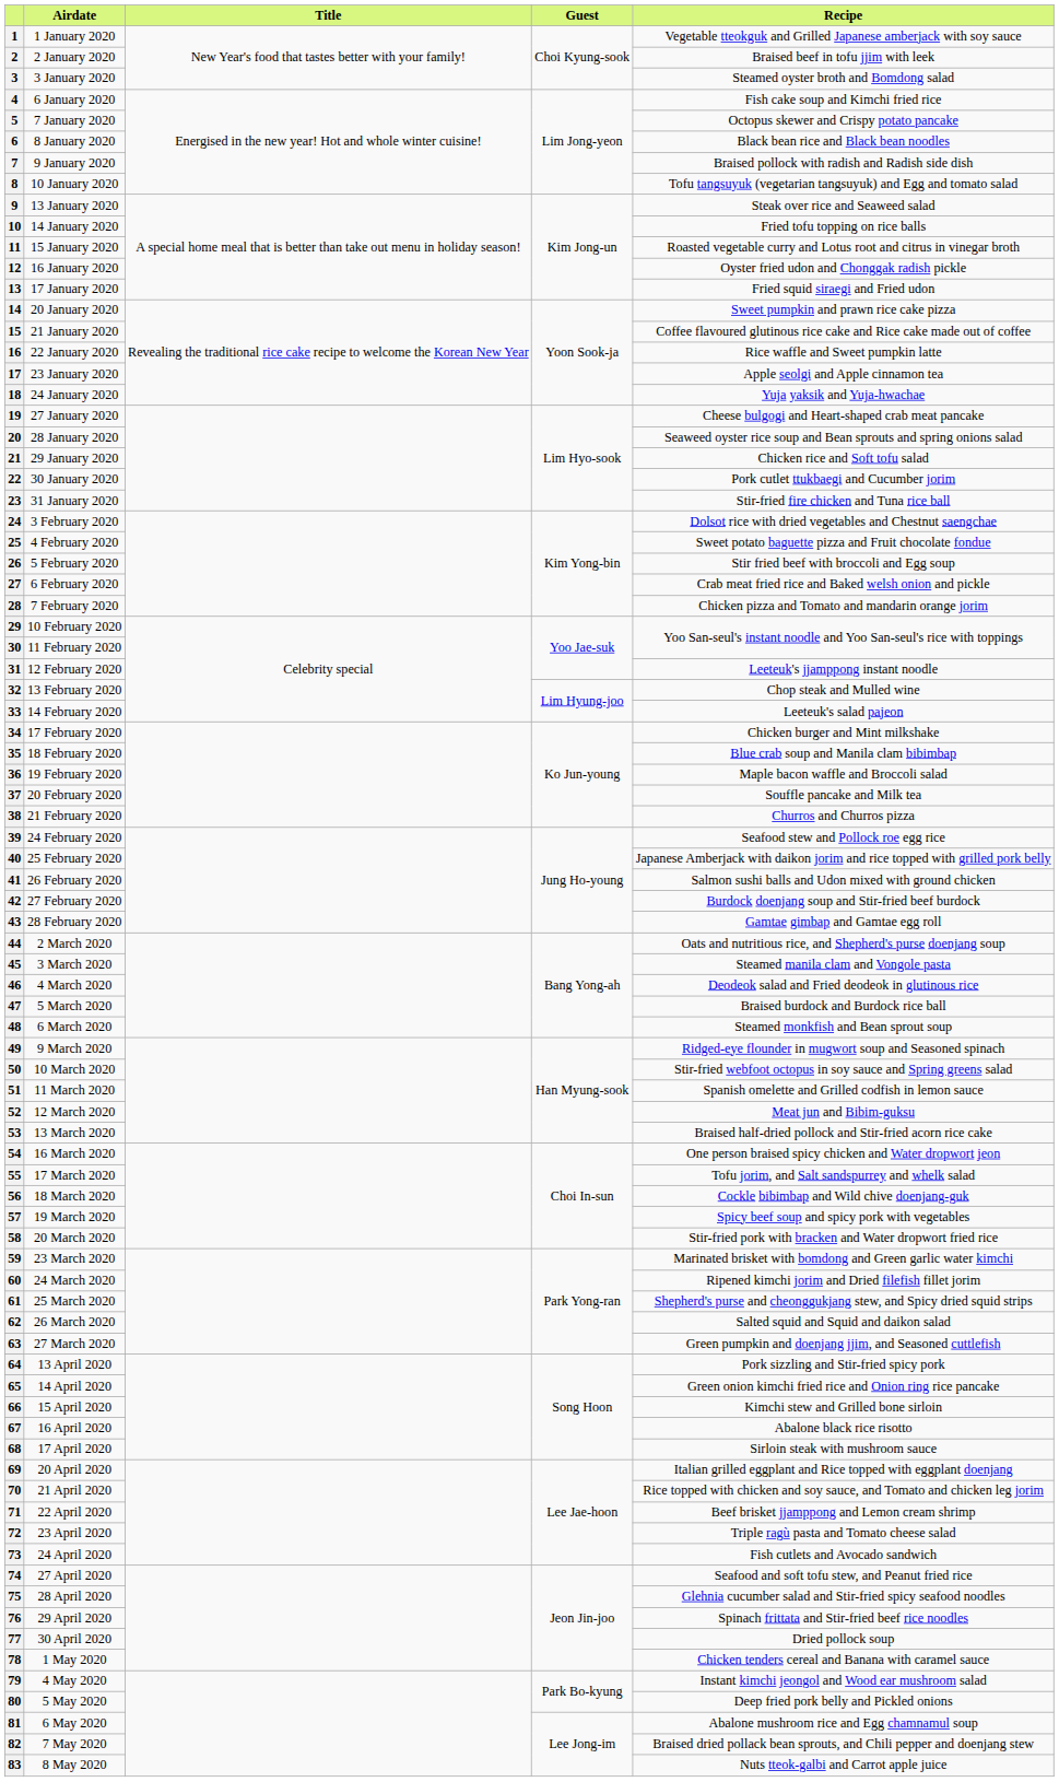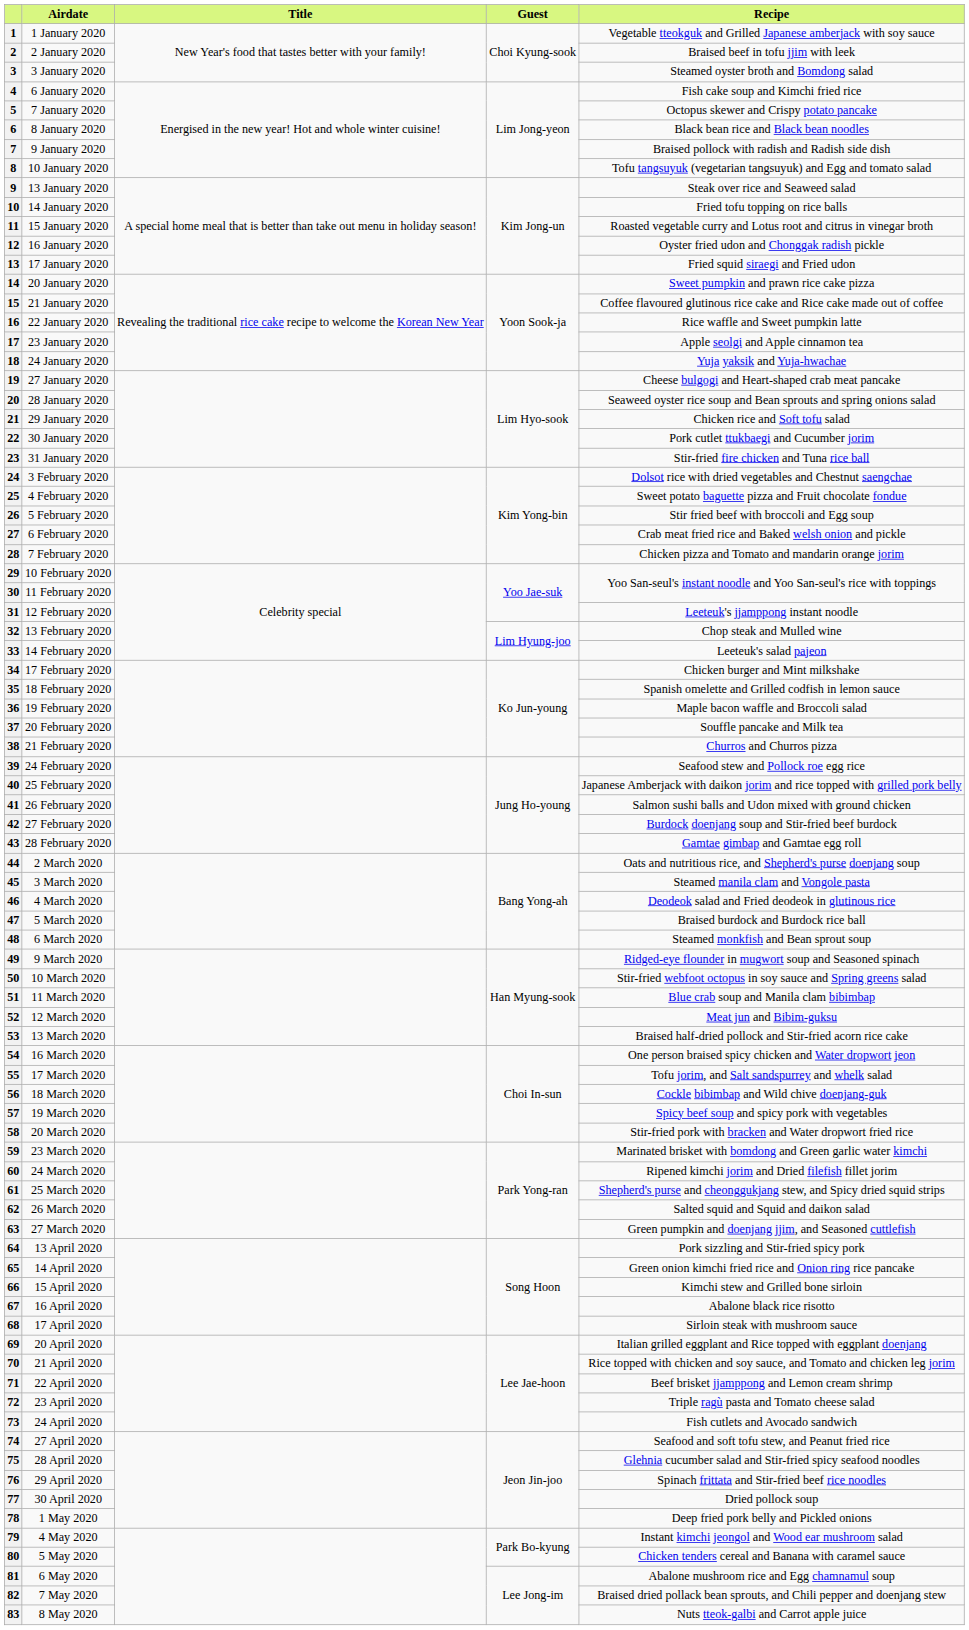35 | Recipe: Blue crab soup and Manila clam bibimbap -> Spanish omelette and Grilled codfish in lemon sauce
51 | Recipe: Spanish omelette and Grilled codfish in lemon sauce -> Blue crab soup and Manila clam bibimbap
78 | Recipe: Chicken tenders cereal and Banana with caramel sauce -> Deep fried pork belly and Pickled onions
80 | Recipe: Deep fried pork belly and Pickled onions -> Chicken tenders cereal and Banana with caramel sauce
